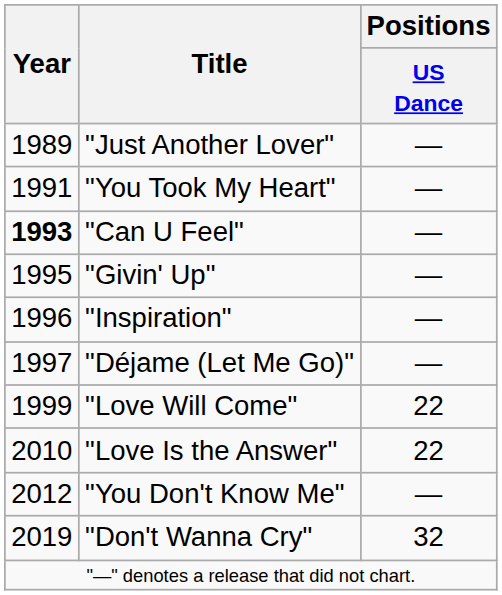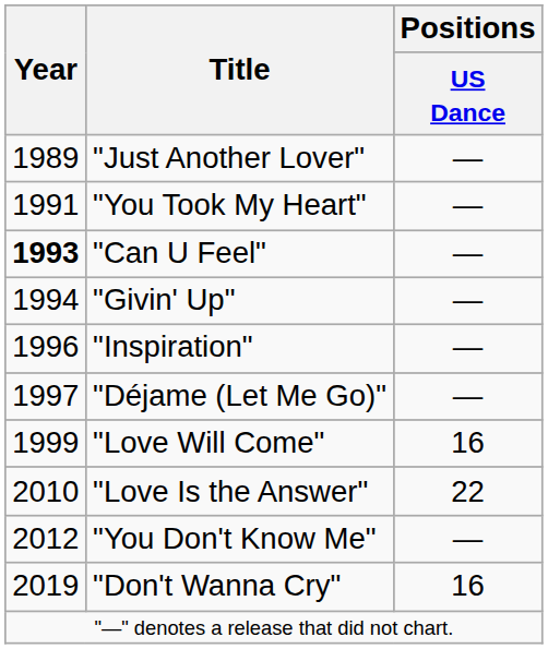"Givin' Up" | Year: 1995 -> 1994
"Love Will Come" | Positions / US Dance: 22 -> 16
"Don't Wanna Cry" | Positions / US Dance: 32 -> 16
